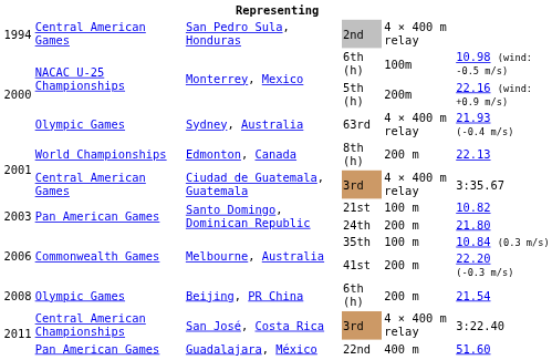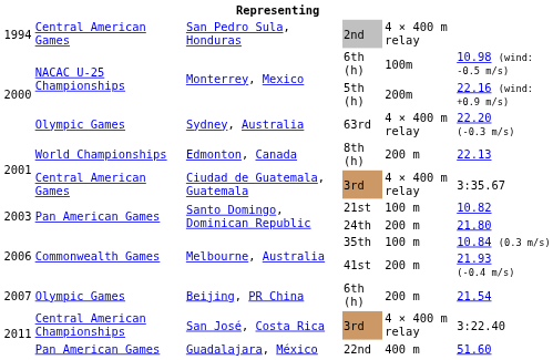63rd | column 6: 21.93 (-0.4 m/s) -> 22.20 (-0.3 m/s)
41st | column 6: 22.20 (-0.3 m/s) -> 21.93 (-0.4 m/s)
Beijing, PR China / 6th (h) | column 1: 2008 -> 2007
